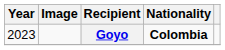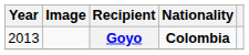Goyo | Year: 2023 -> 2013
